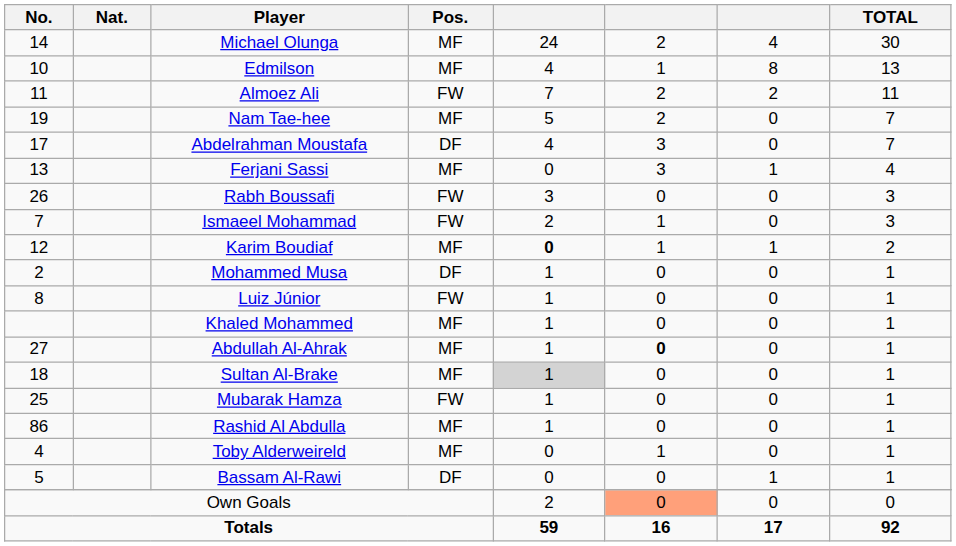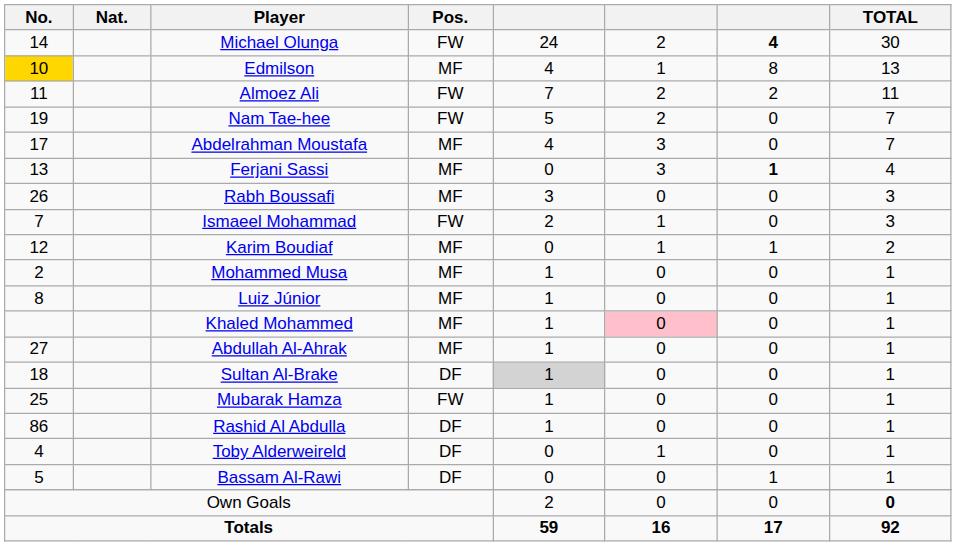Michael Olunga | Pos.: MF -> FW
Michael Olunga | column 7: normal -> bold
Edmilson | No.: no background -> gold background
Nam Tae-hee | Pos.: MF -> FW
Abdelrahman Moustafa | Pos.: DF -> MF
Ferjani Sassi | column 7: normal -> bold
Rabh Boussafi | Pos.: FW -> MF
Karim Boudiaf | column 5: bold -> normal
Mohammed Musa | Pos.: DF -> MF
Luiz Júnior | Pos.: FW -> MF
Khaled Mohammed | column 6: no background -> pink background
Abdullah Al-Ahrak | column 6: bold -> normal
Sultan Al-Brake | Pos.: MF -> DF
Rashid Al Abdulla | Pos.: MF -> DF
Toby Alderweireld | Pos.: MF -> DF
Own Goals | column 6: lightsalmon background -> no background
Own Goals | TOTAL: normal -> bold
